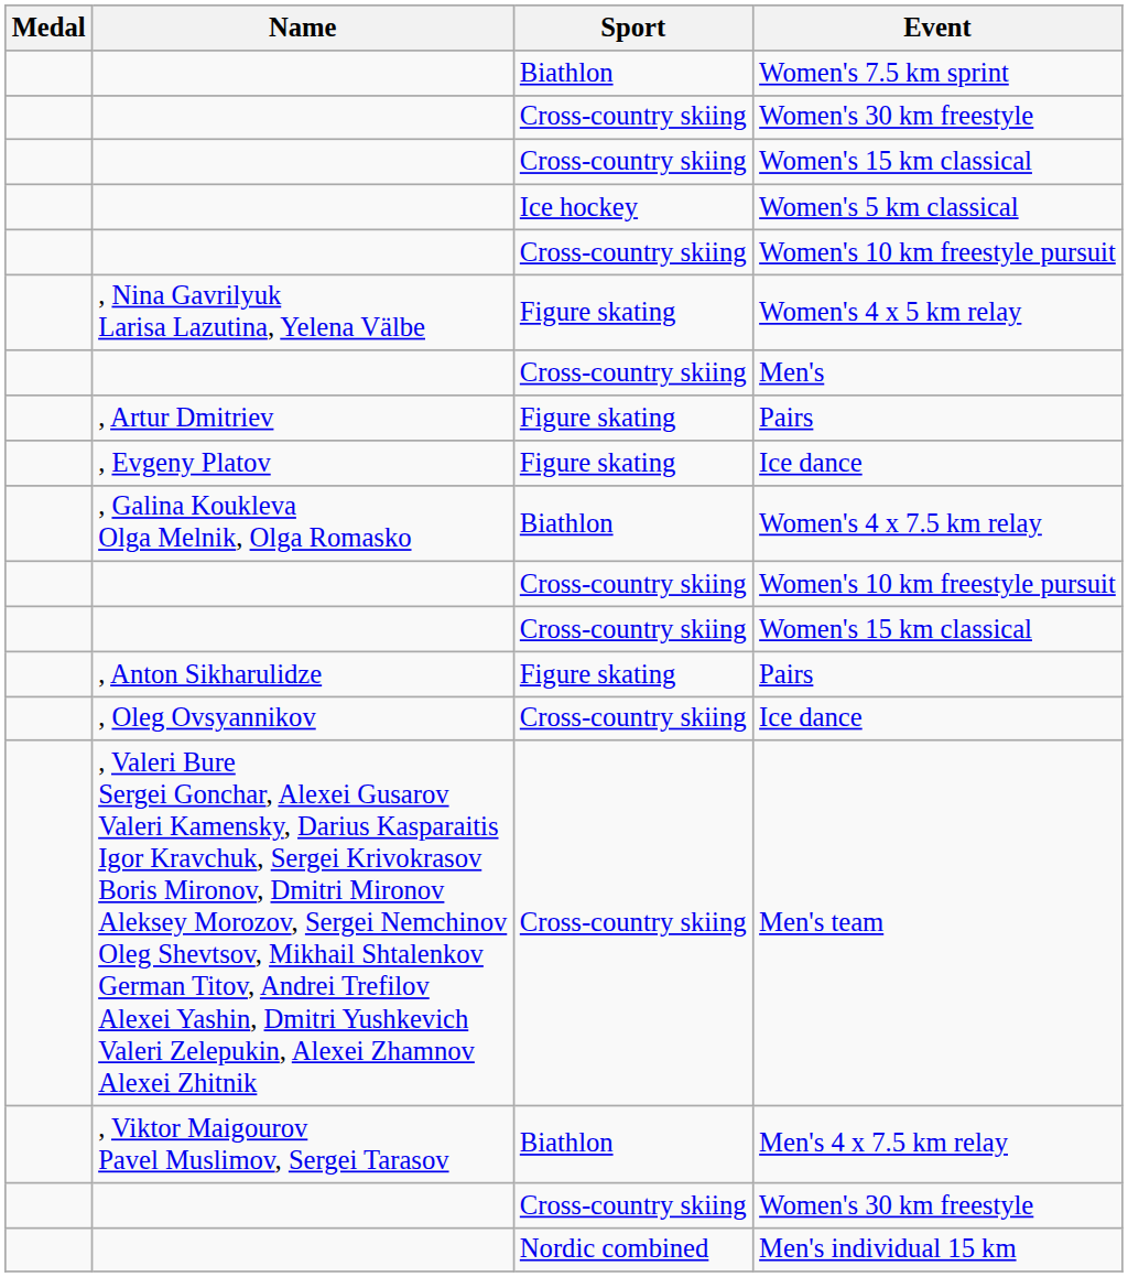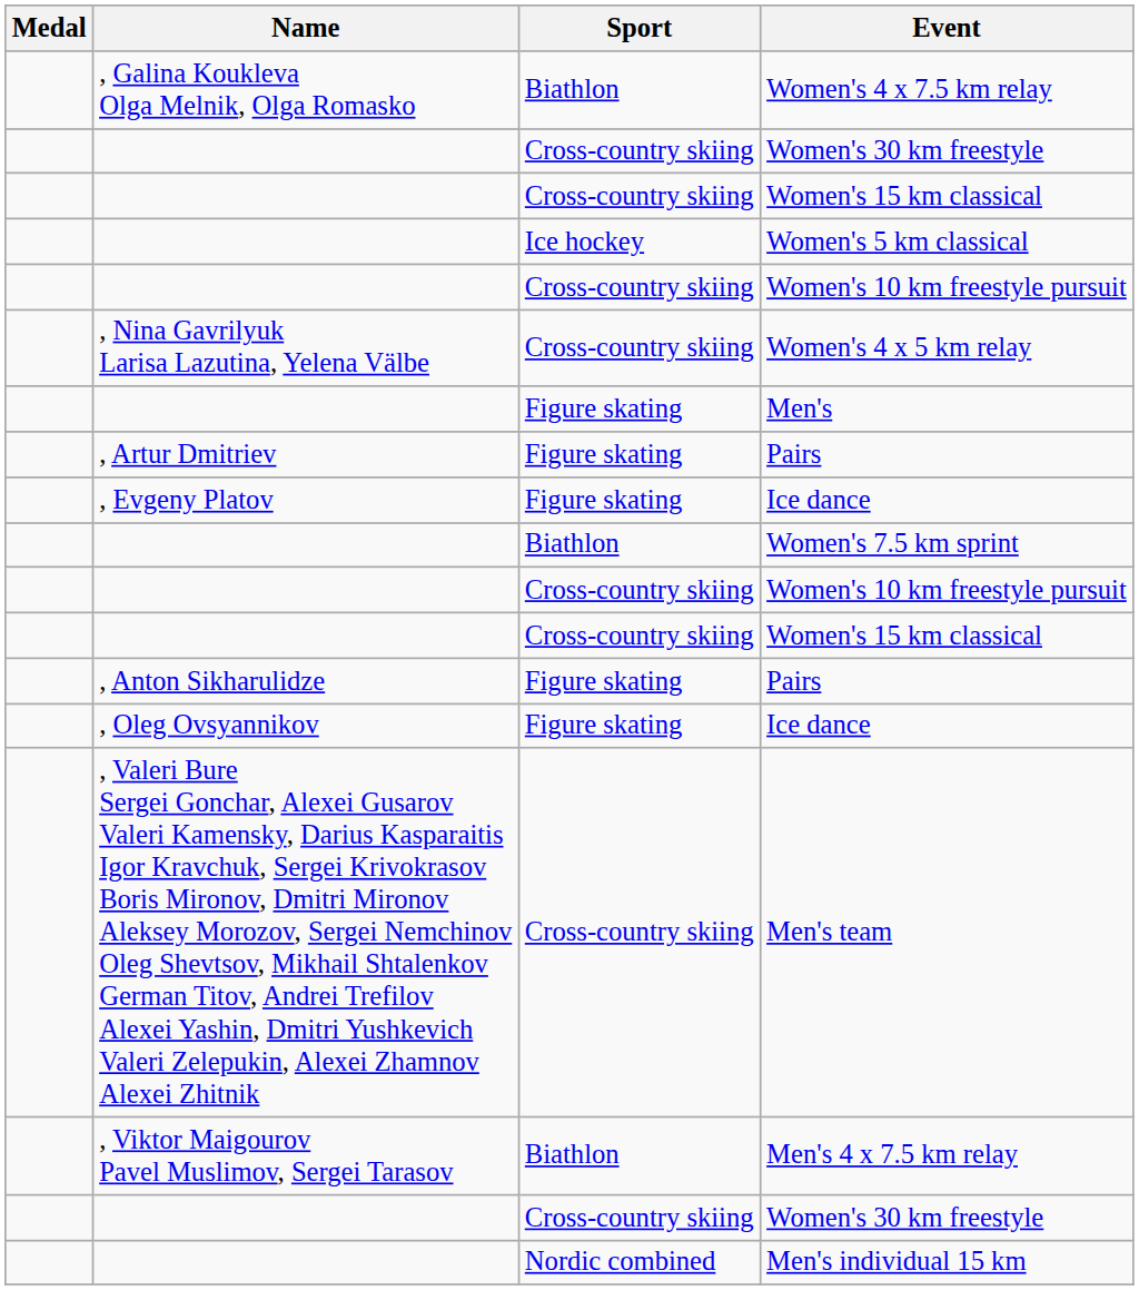rows swapped: Women's 7.5 km sprint <-> Women's 4 x 7.5 km relay
Women's 4 x 5 km relay | Sport: Figure skating -> Cross-country skiing
Men's | Sport: Cross-country skiing -> Figure skating
, Oleg Ovsyannikov / Ice dance | Sport: Cross-country skiing -> Figure skating
